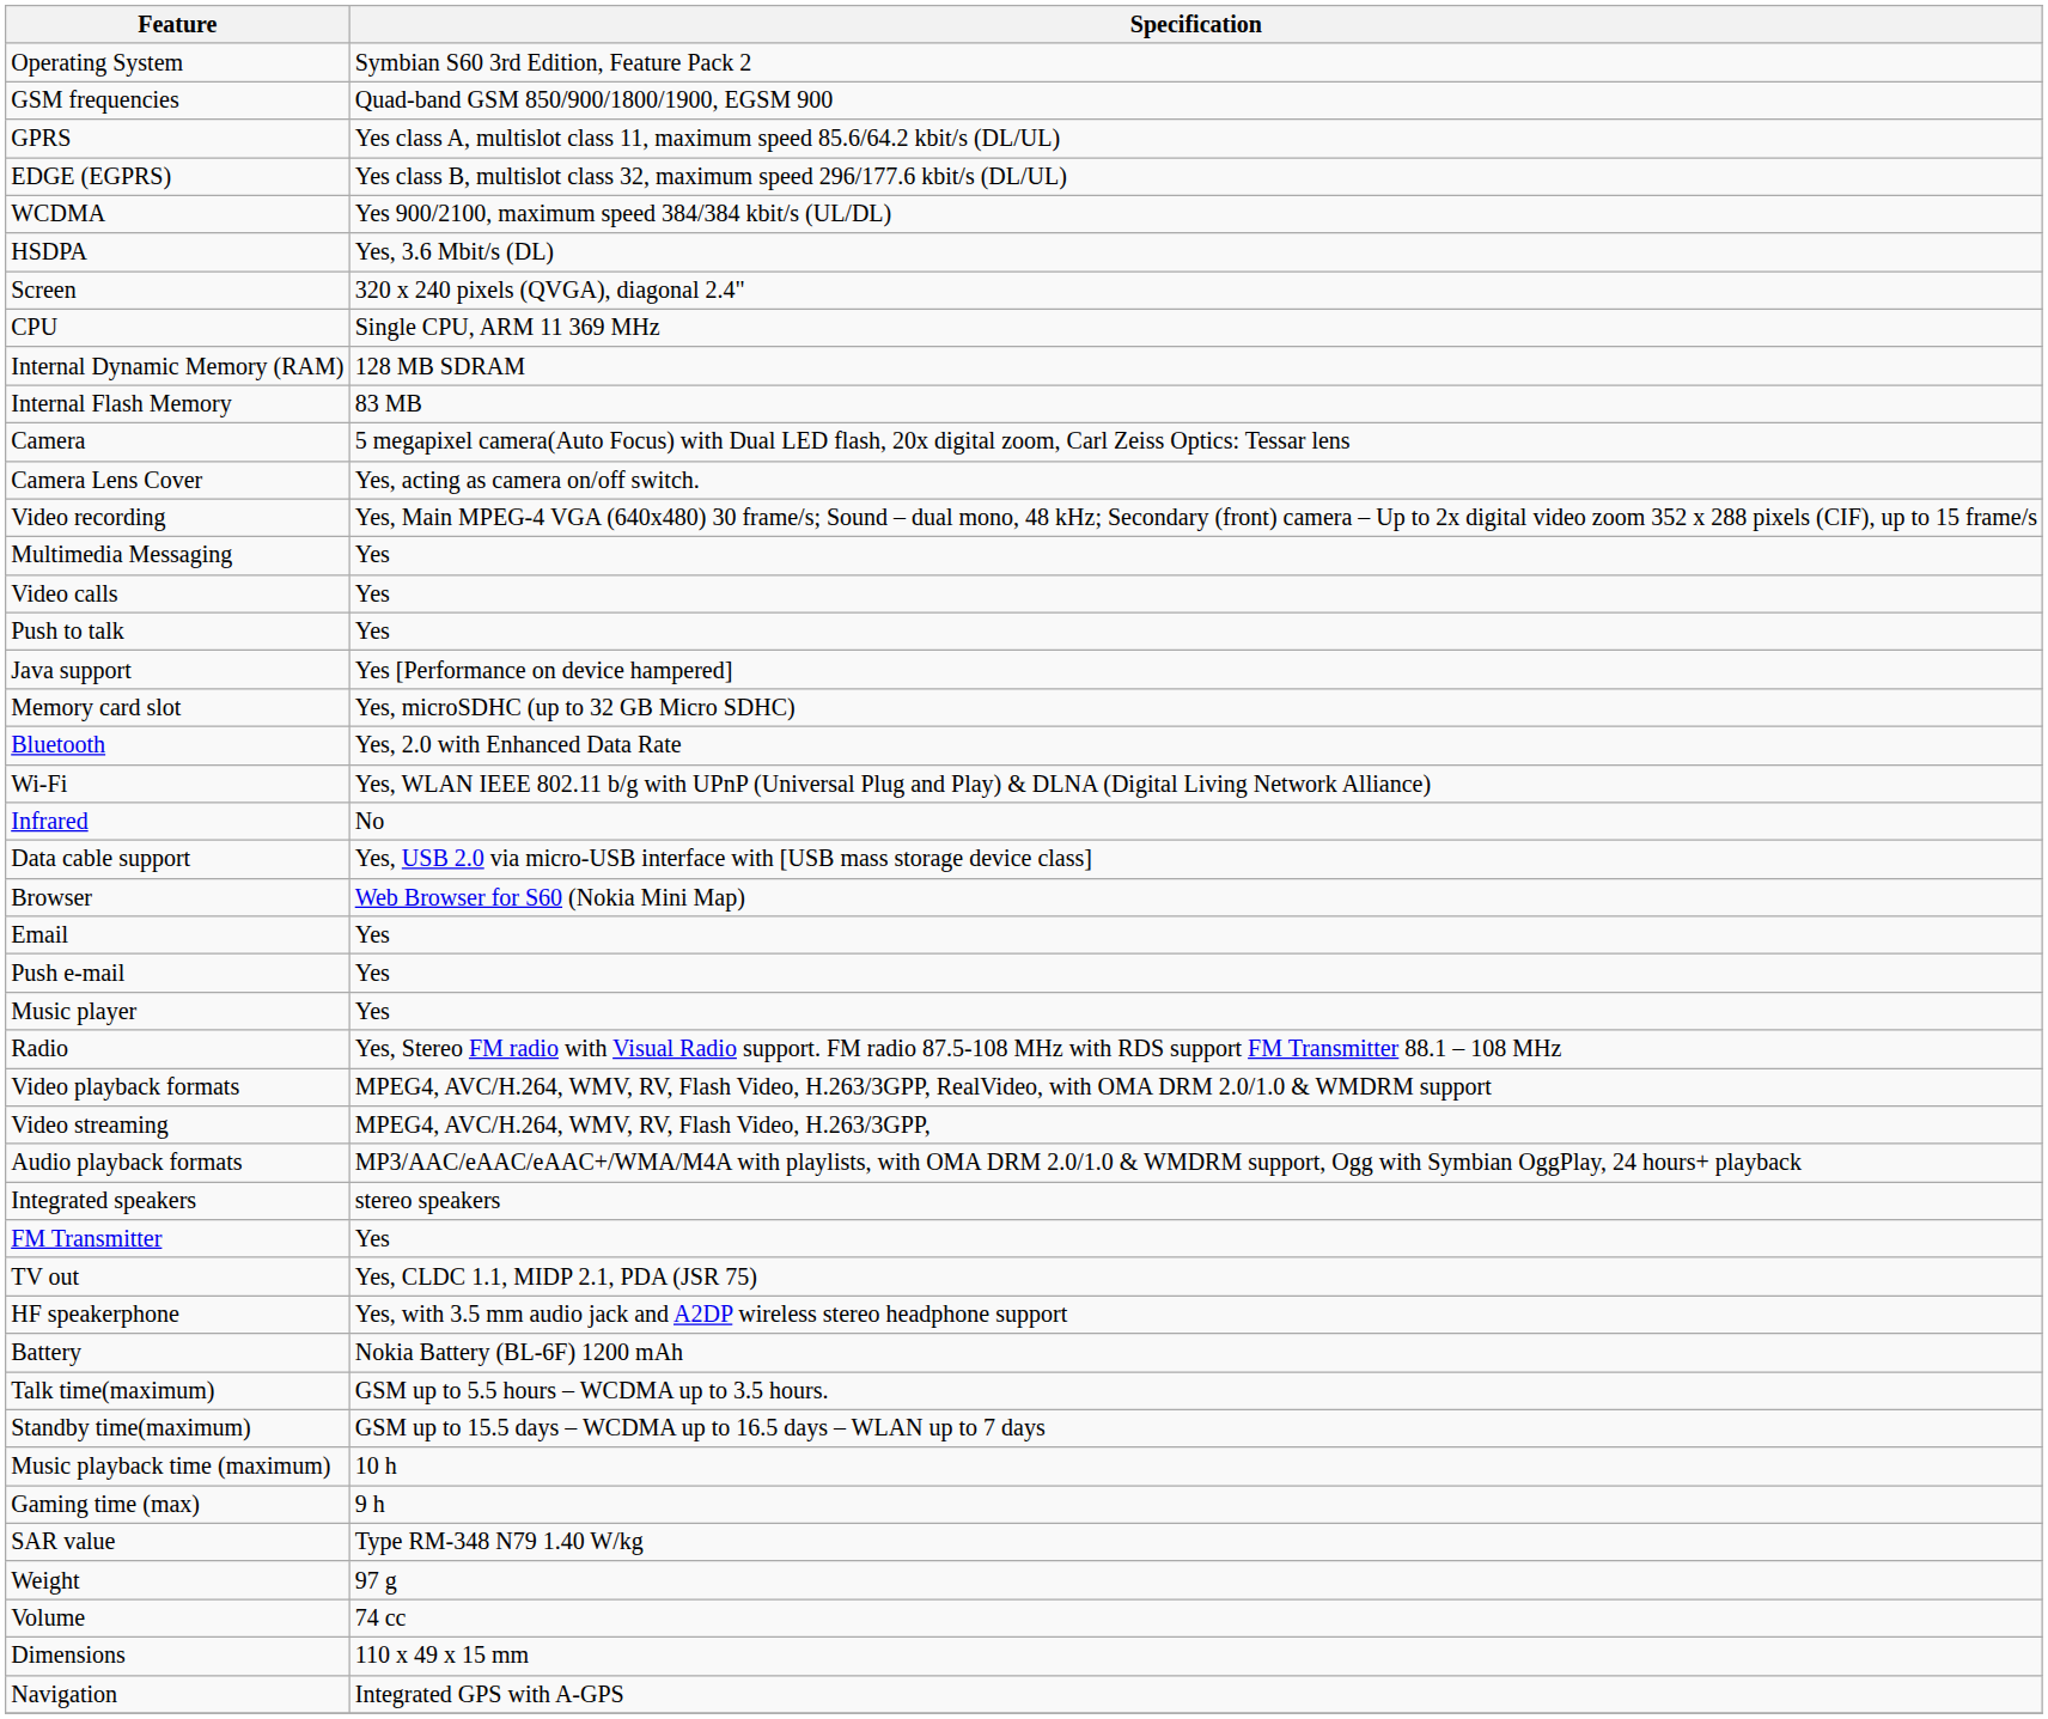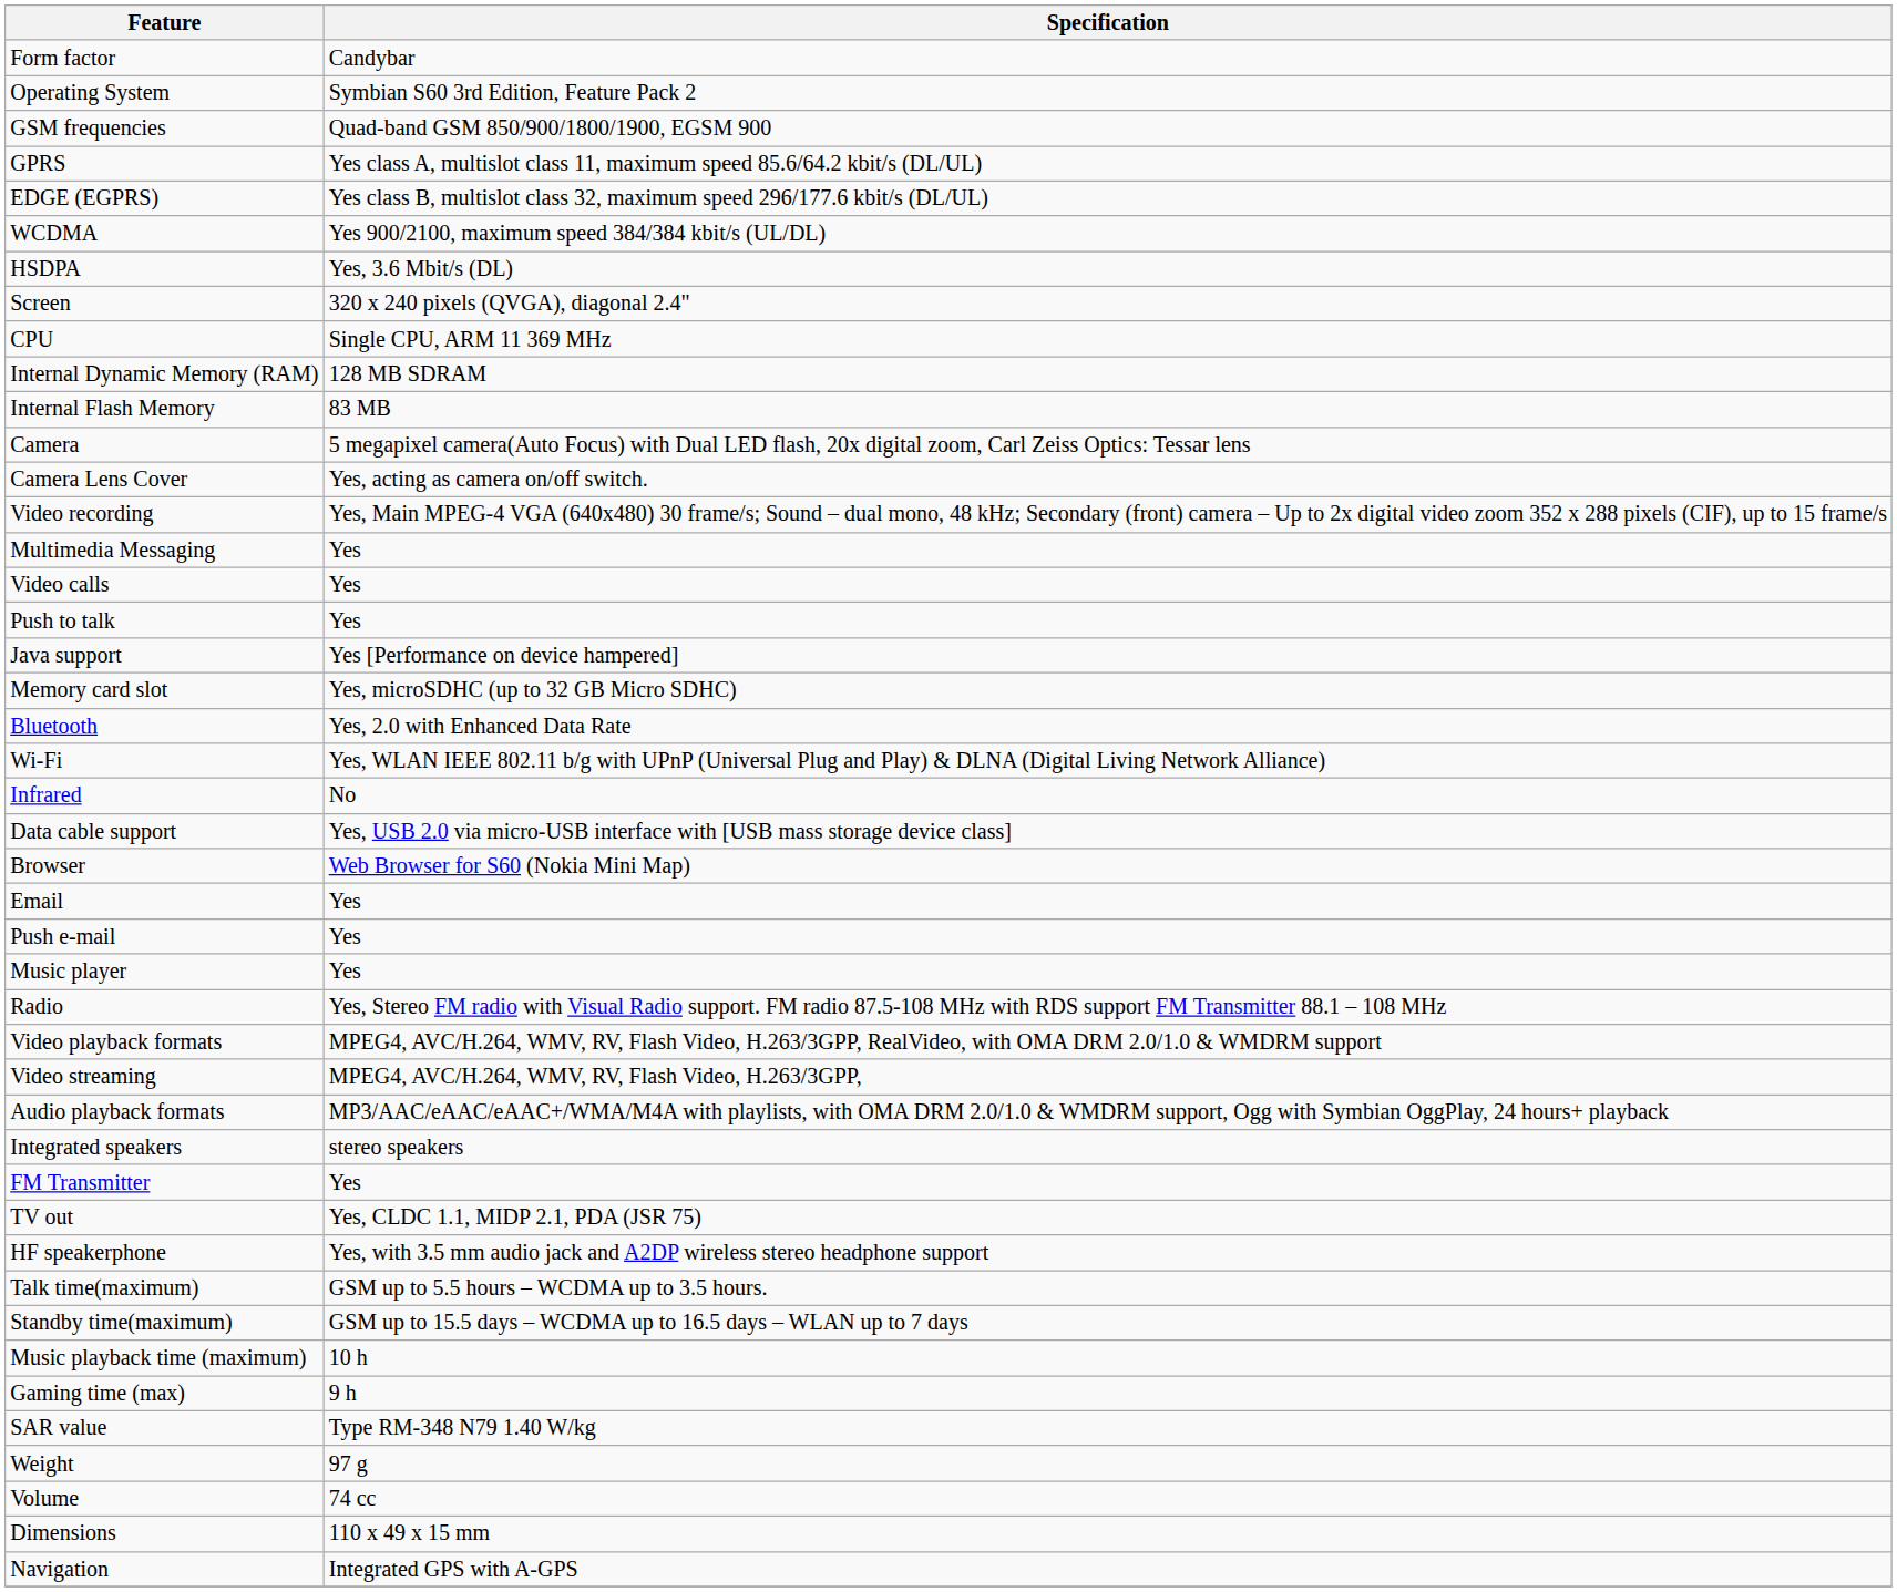+ row: Form factor | Candybar
- row: Battery | Nokia Battery (BL-6F) 1200 mAh
